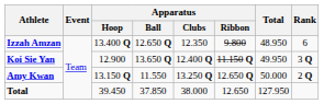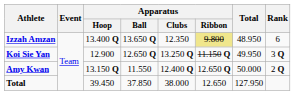Izzah Amzan | Apparatus / Ball: 12.650 Q -> 13.650 Q
Izzah Amzan | Apparatus / Ribbon: no background -> khaki background
Koi Sie Yan | Apparatus / Ball: 13.650 Q -> 12.650 Q
Koi Sie Yan | Apparatus / Clubs: 12.400 Q -> 13.250 Q
Amy Kwan | Apparatus / Clubs: 13.250 Q -> 12.400 Q
